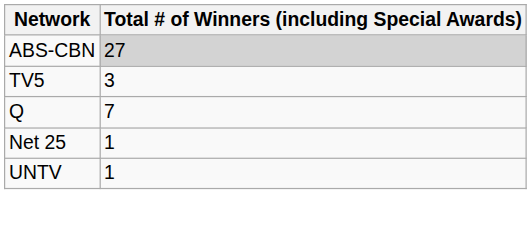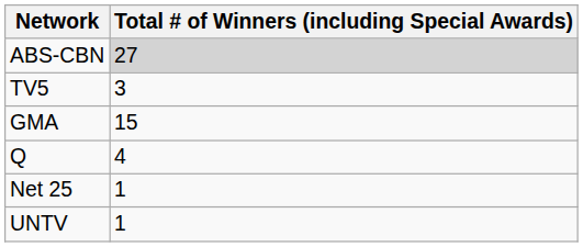+ row: GMA | 15
Q | Total # of Winners (including Special Awards): 7 -> 4
